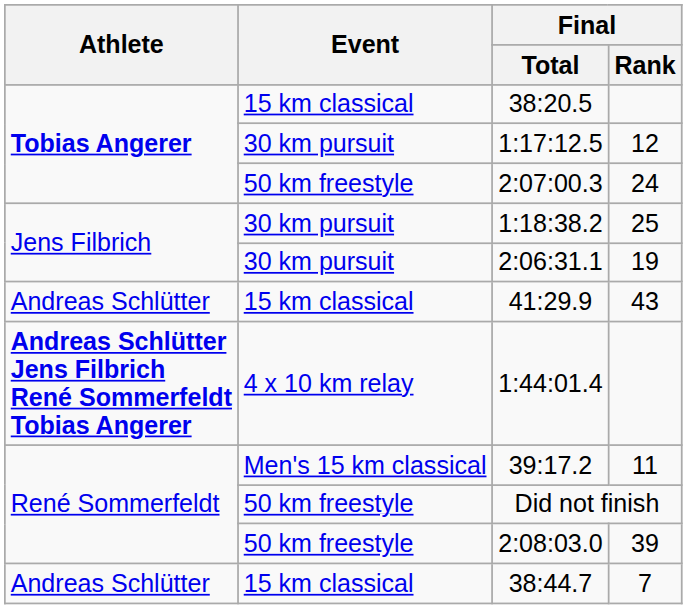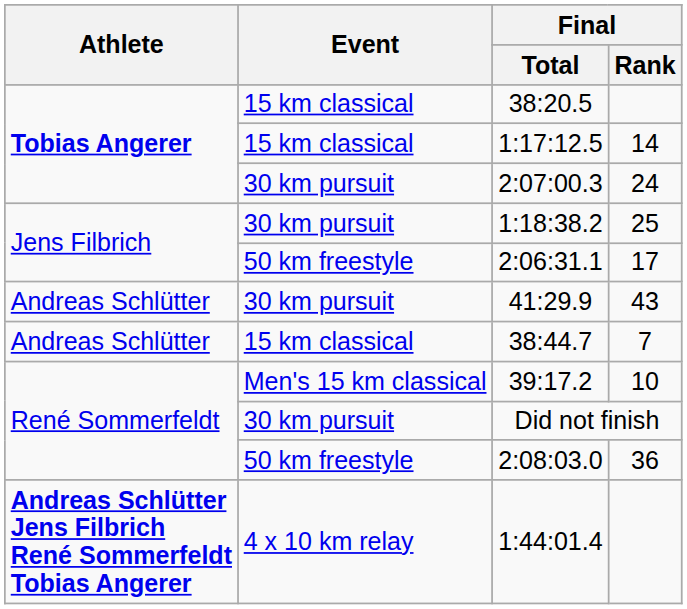1:17:12.5 | Event: 30 km pursuit -> 15 km classical
1:17:12.5 | Final / Rank: 12 -> 14
2:07:00.3 | Event: 50 km freestyle -> 30 km pursuit
2:06:31.1 | Event: 30 km pursuit -> 50 km freestyle
2:06:31.1 | Final / Rank: 19 -> 17
41:29.9 | Event: 15 km classical -> 30 km pursuit
rows swapped: 38:44.7 <-> 1:44:01.4
39:17.2 | Final / Rank: 11 -> 10
Did not finish | Event: 50 km freestyle -> 30 km pursuit
2:08:03.0 | Final / Rank: 39 -> 36
